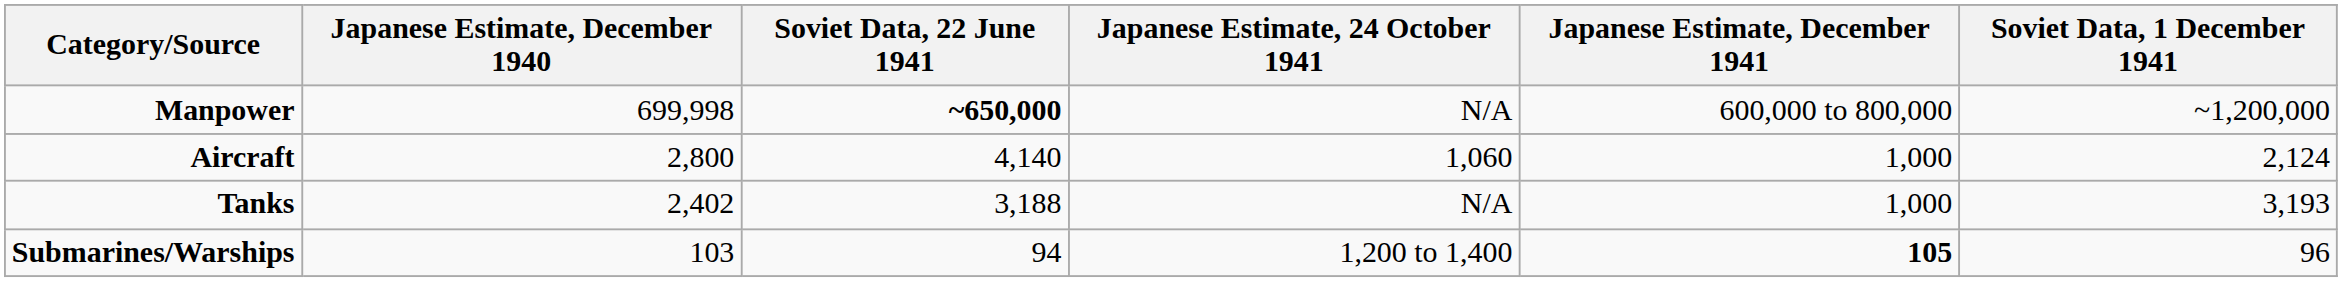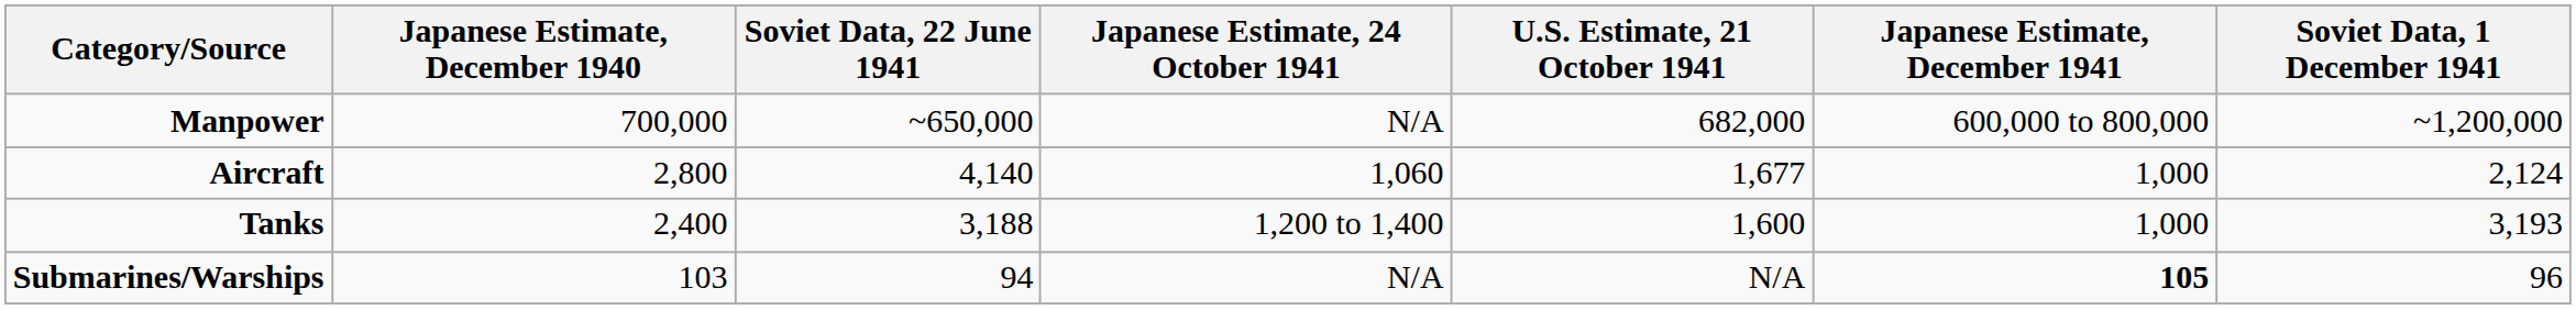+ column: U.S. Estimate, 21 October 1941 | 682,000 | 1,677 | 1,600 | N/A
Manpower | Japanese Estimate, December 1940: 699,998 -> 700,000
Manpower | Soviet Data, 22 June 1941: bold -> normal
Tanks | Japanese Estimate, December 1940: 2,402 -> 2,400
Tanks | Japanese Estimate, 24 October 1941: N/A -> 1,200 to 1,400
Submarines/Warships | Japanese Estimate, 24 October 1941: 1,200 to 1,400 -> N/A
